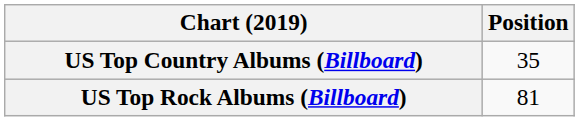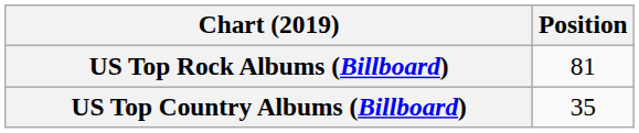rows swapped: US Top Country Albums (Billboard) <-> US Top Rock Albums (Billboard)
